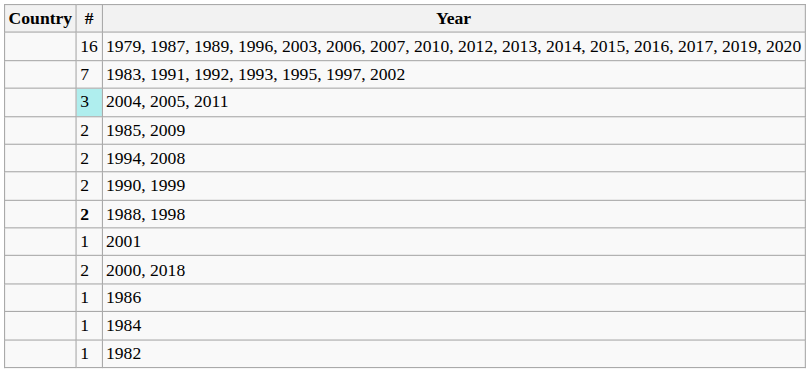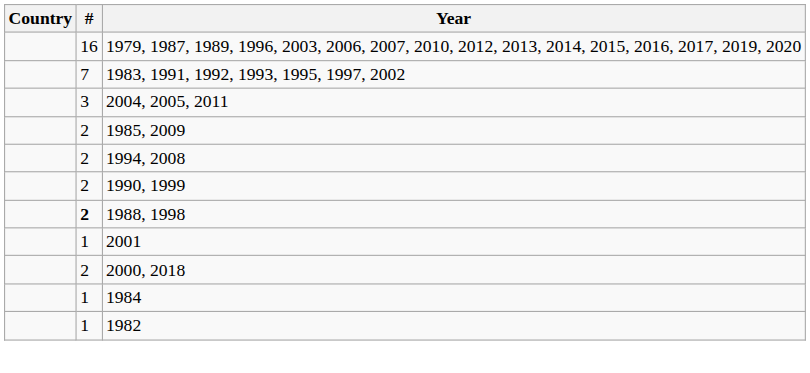2004, 2005, 2011 | #: paleturquoise background -> no background
- row: 1 | 1986
